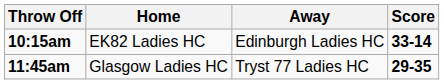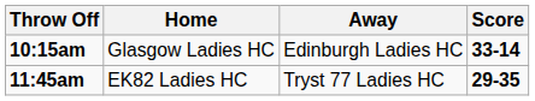10:15am | Home: EK82 Ladies HC -> Glasgow Ladies HC
11:45am | Home: Glasgow Ladies HC -> EK82 Ladies HC
